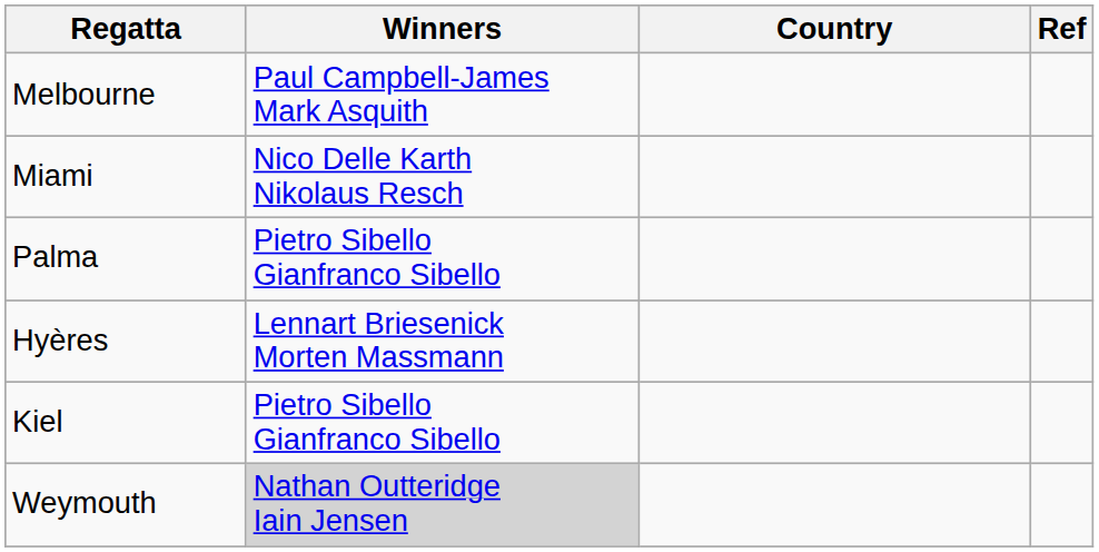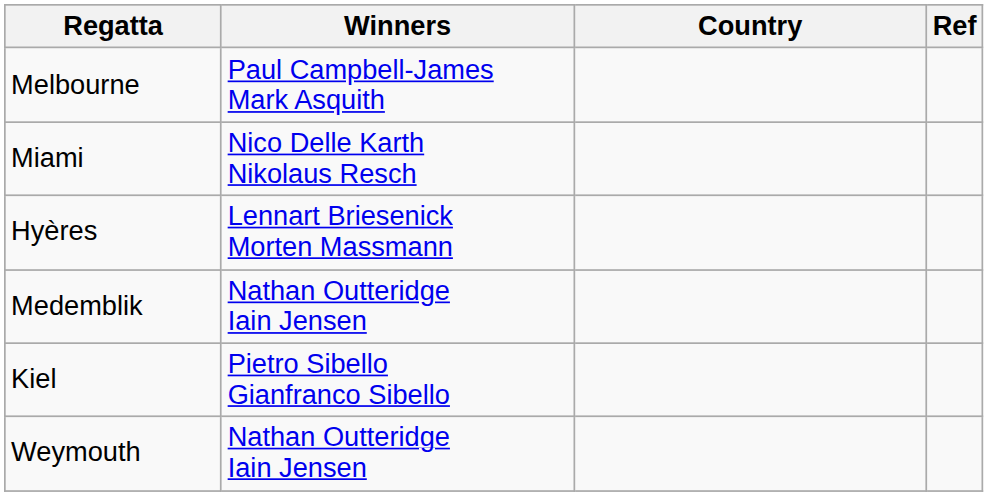- row: Palma | Pietro Sibello Gianfranco Sibello
+ row: Medemblik | Nathan Outteridge Iain Jensen
Weymouth | Winners: lightgrey background -> no background
